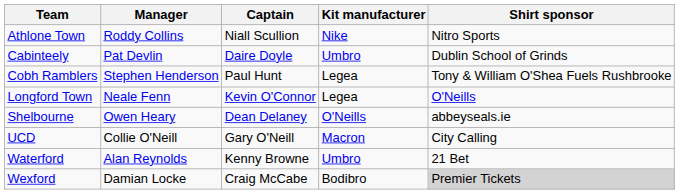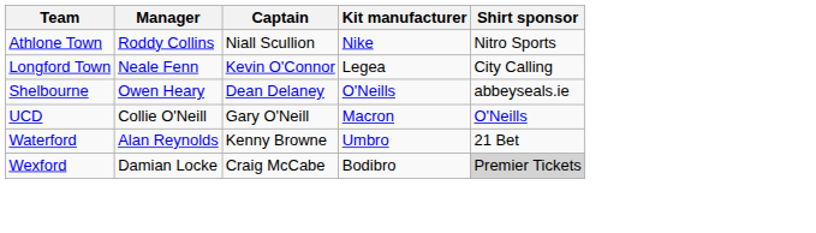- row: Cabinteely | Pat Devlin | Daire Doyle | Umbro | Dublin School of Grinds
- row: Cobh Ramblers | Stephen Henderson | Paul Hunt | Legea | Tony & William O'Shea Fuels Rushbrooke
Longford Town | Shirt sponsor: O'Neills -> City Calling
UCD | Shirt sponsor: City Calling -> O'Neills
